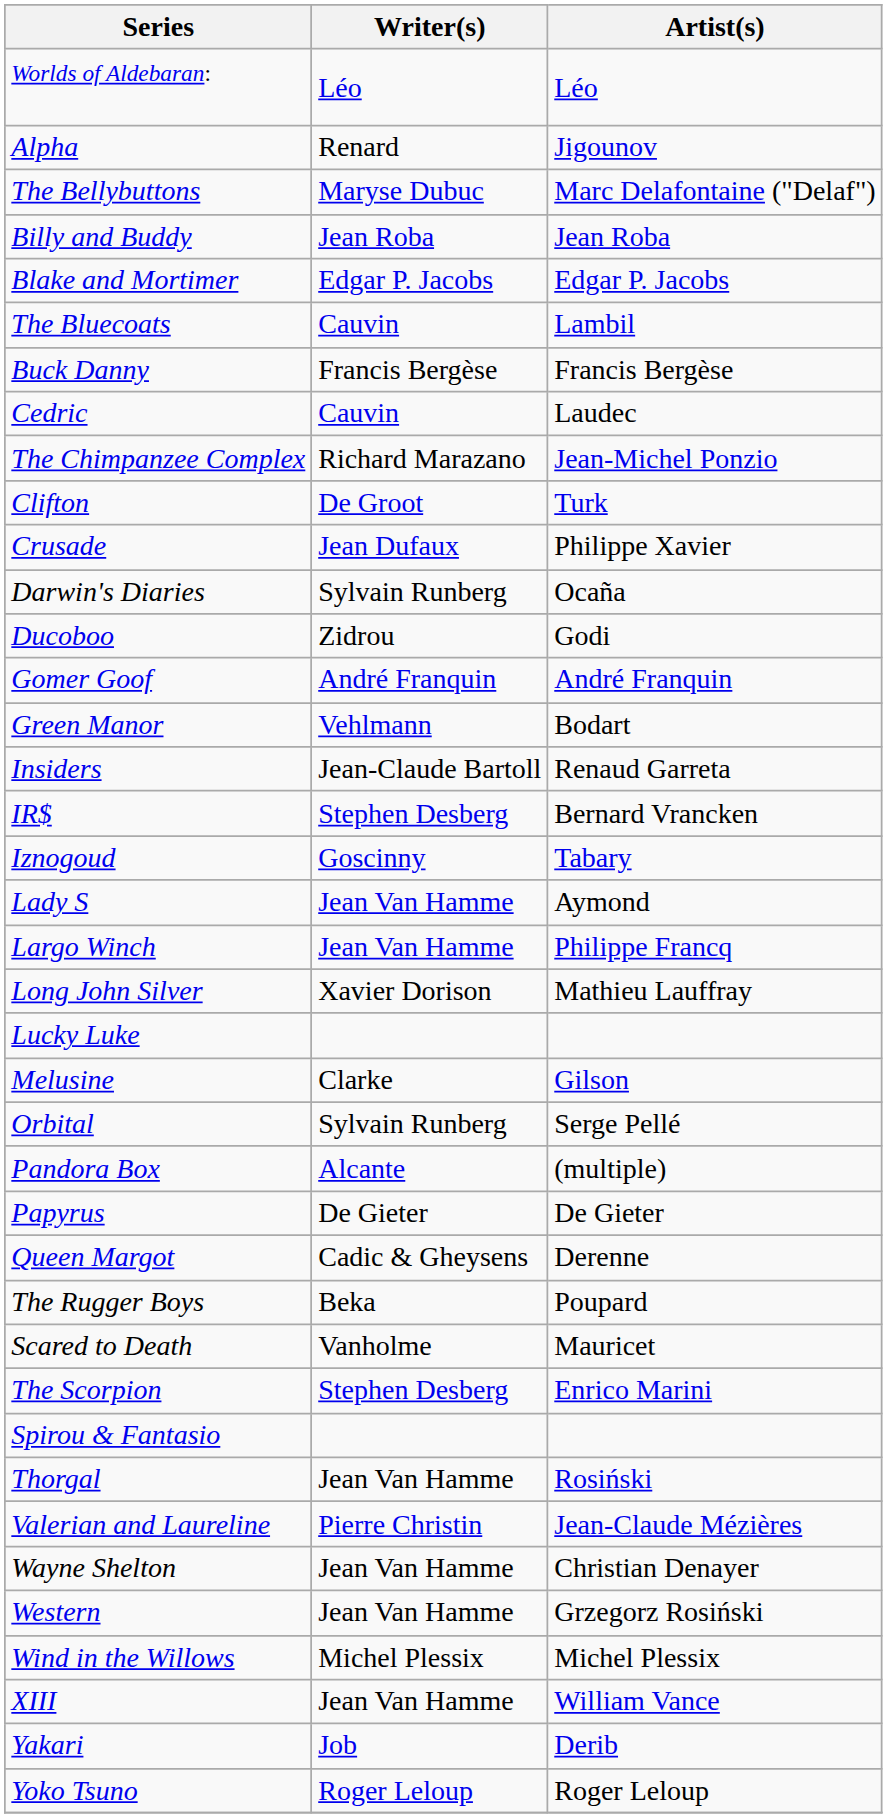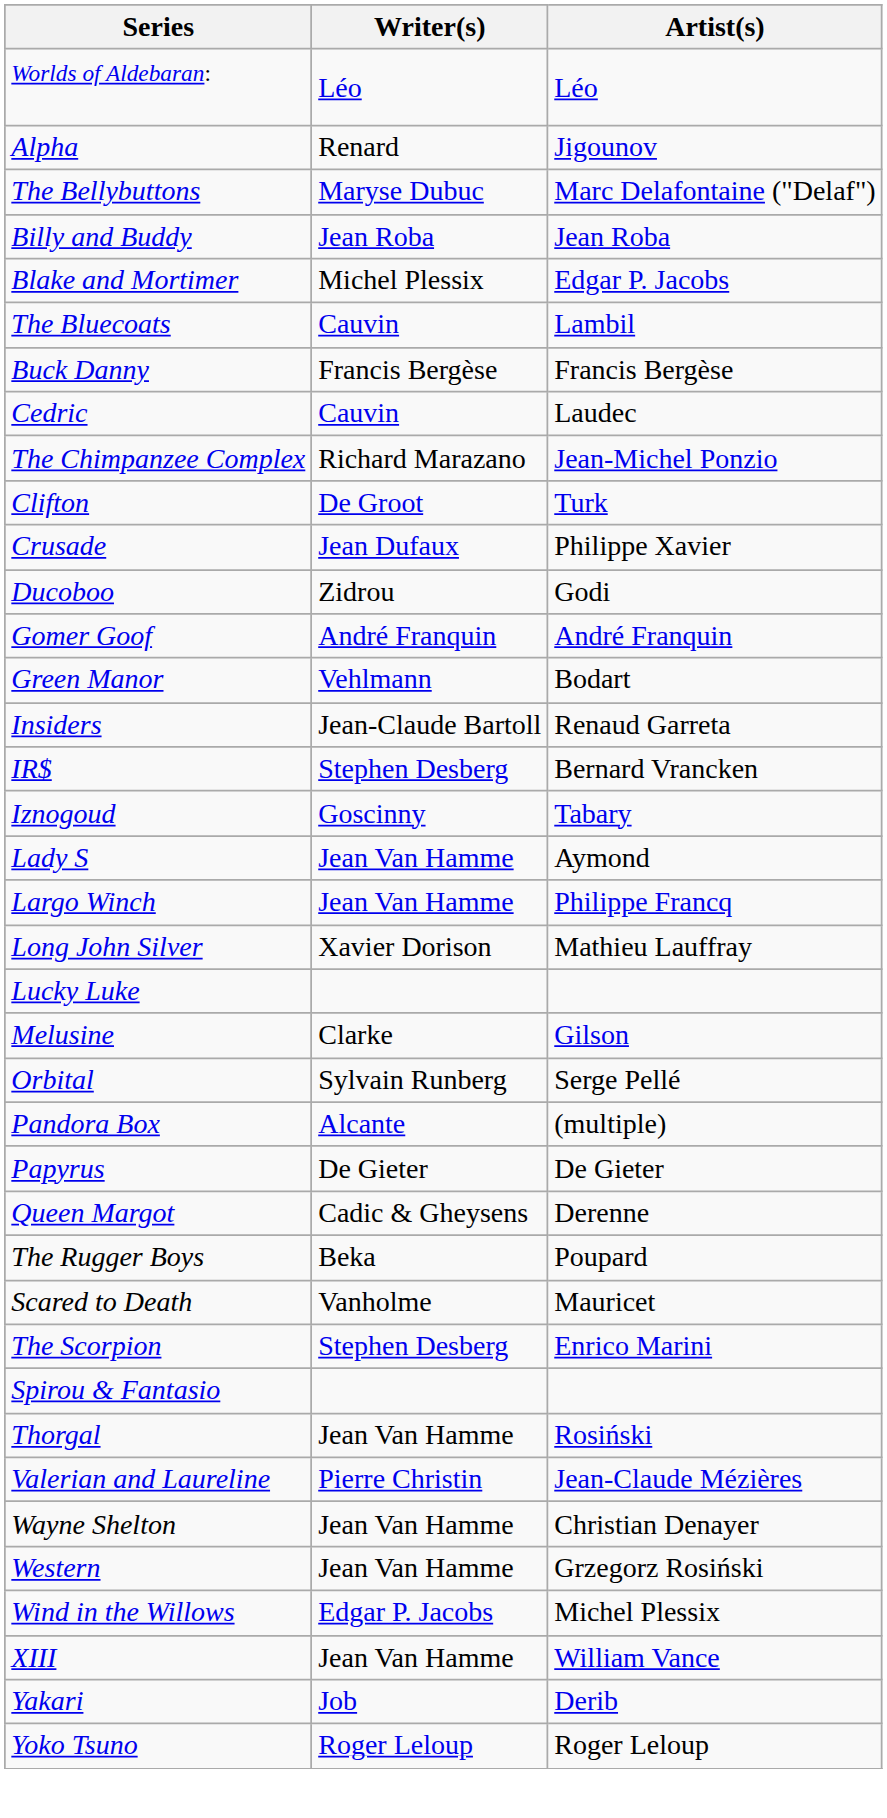Blake and Mortimer | Writer(s): Edgar P. Jacobs -> Michel Plessix
- row: Darwin's Diaries | Sylvain Runberg | Ocaña
Wind in the Willows | Writer(s): Michel Plessix -> Edgar P. Jacobs
